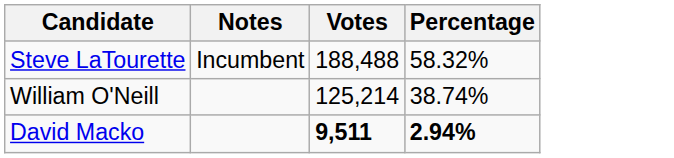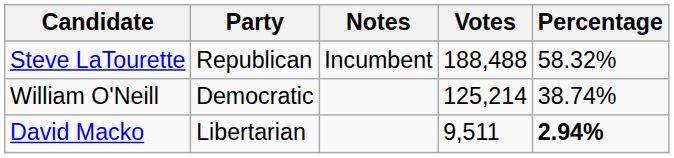+ column: Party | Republican | Democratic | Libertarian
David Macko | Votes: bold -> normal
